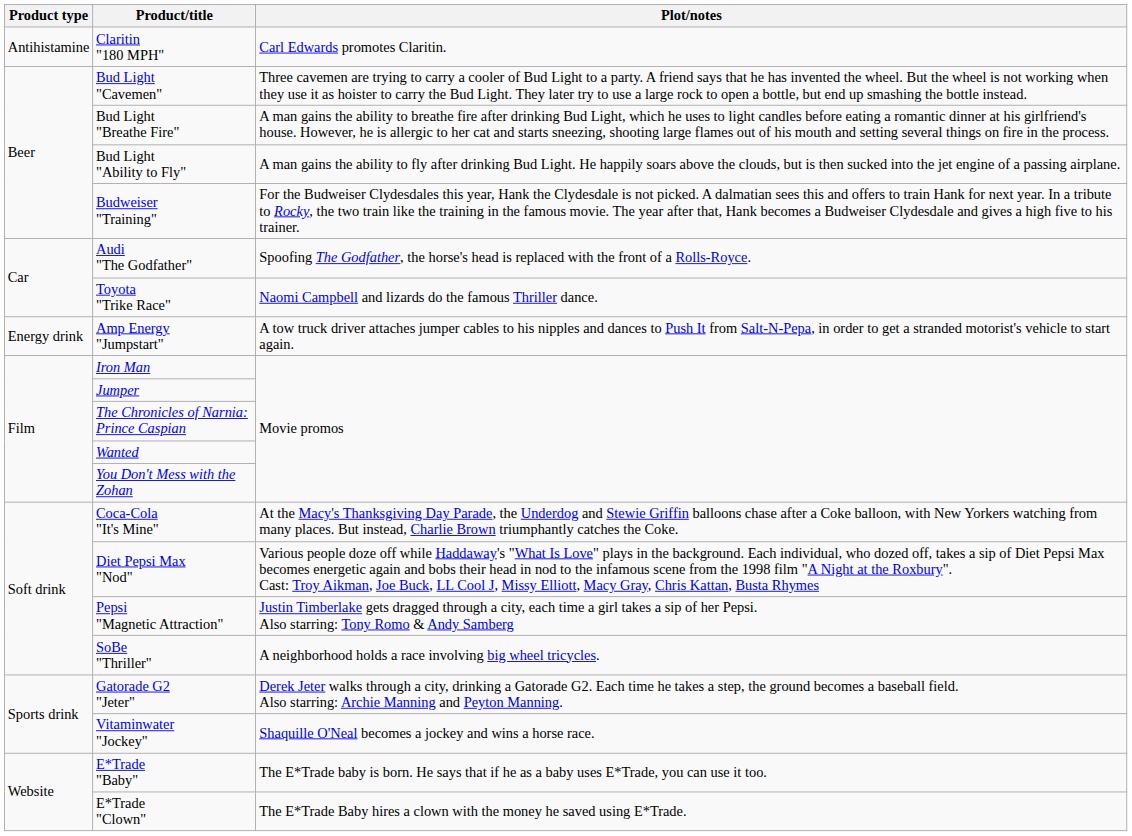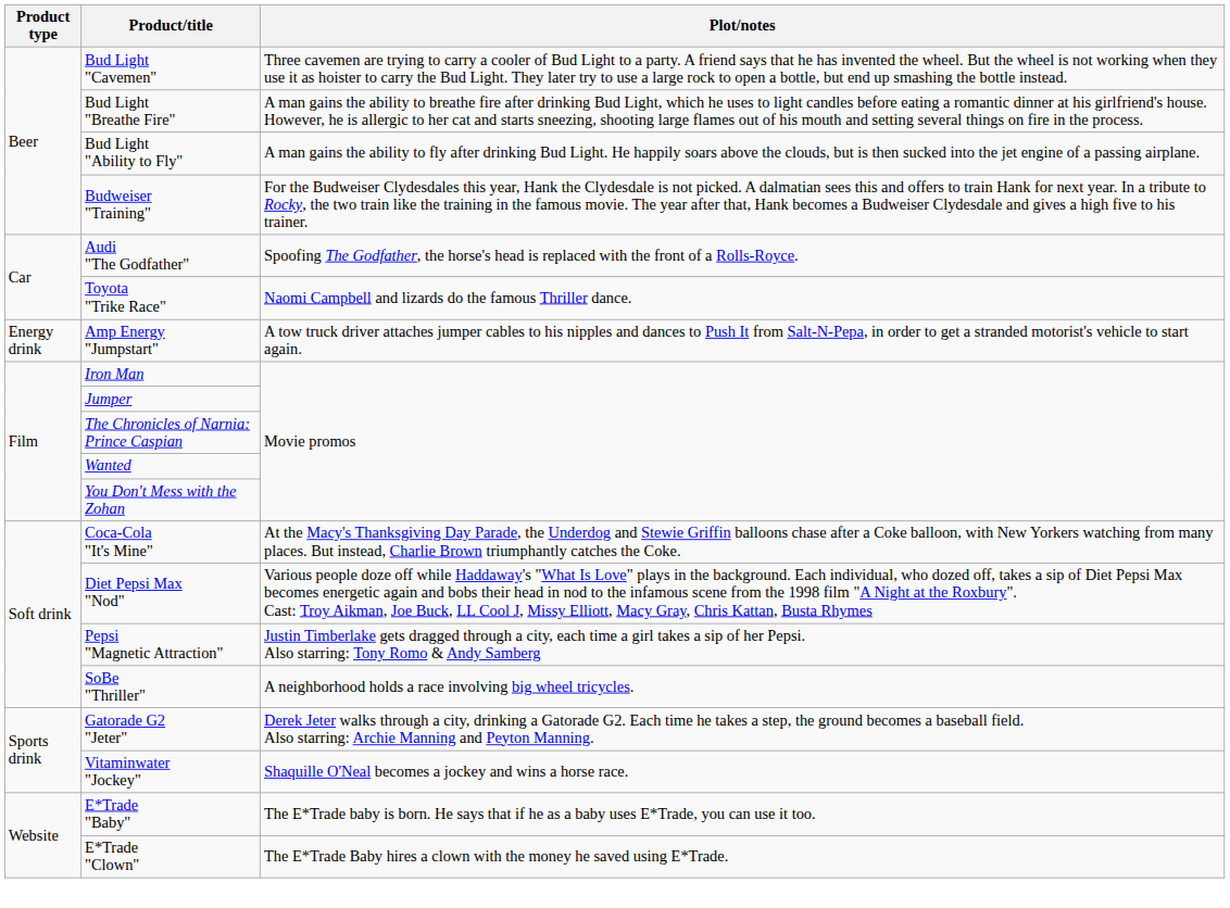- row: Antihistamine | Claritin "180 MPH" | Carl Edwards promotes Claritin.
